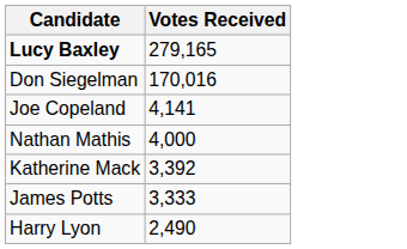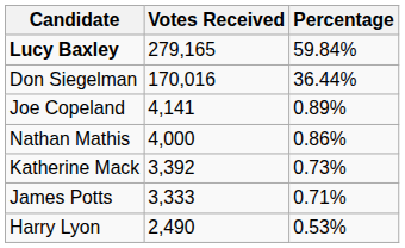+ column: Percentage | 59.84% | 36.44% | 0.89% | 0.86% | 0.73% | 0.71% | 0.53%
